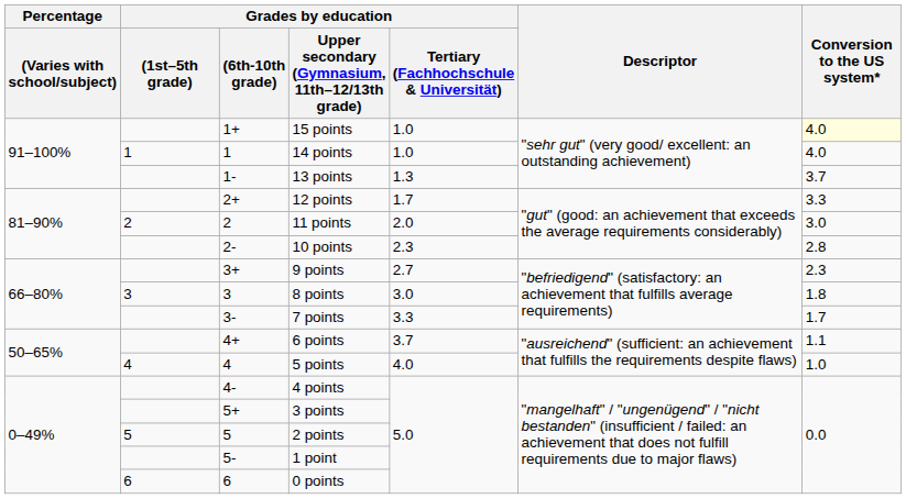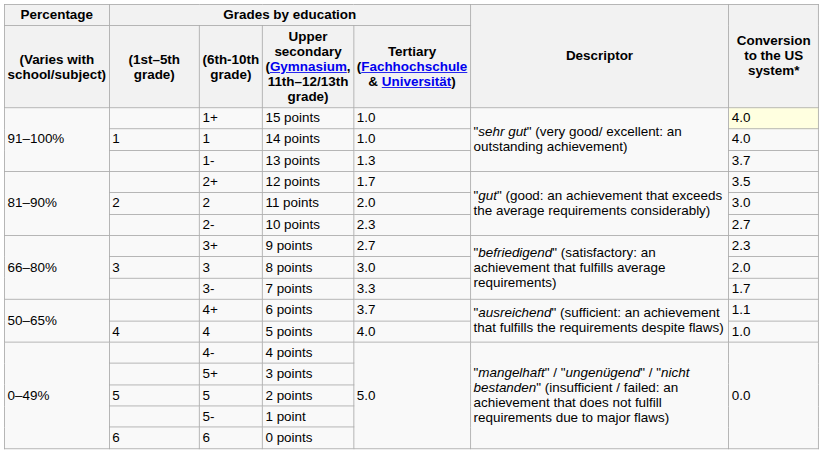12 points | Conversion to the US system*: 3.3 -> 3.5
10 points | Conversion to the US system*: 2.8 -> 2.7
8 points | Conversion to the US system*: 1.8 -> 2.0
